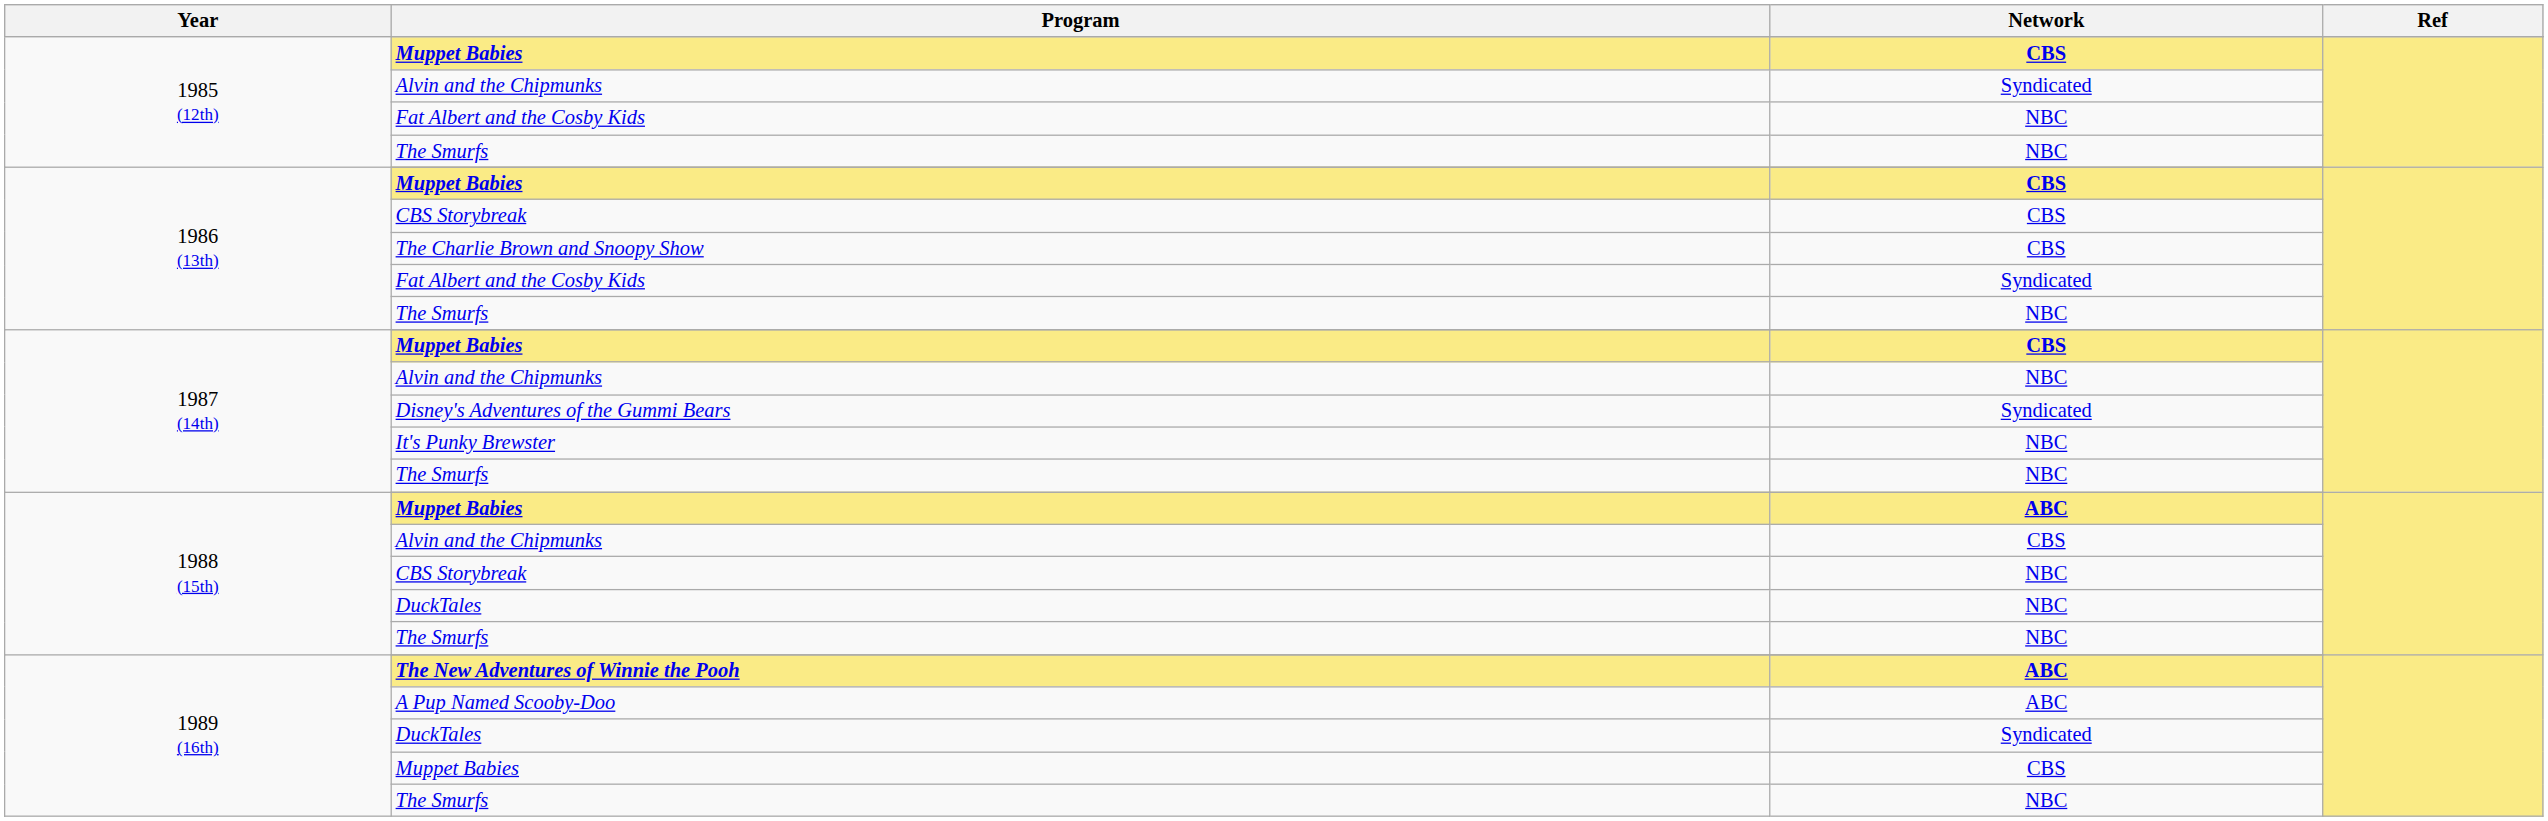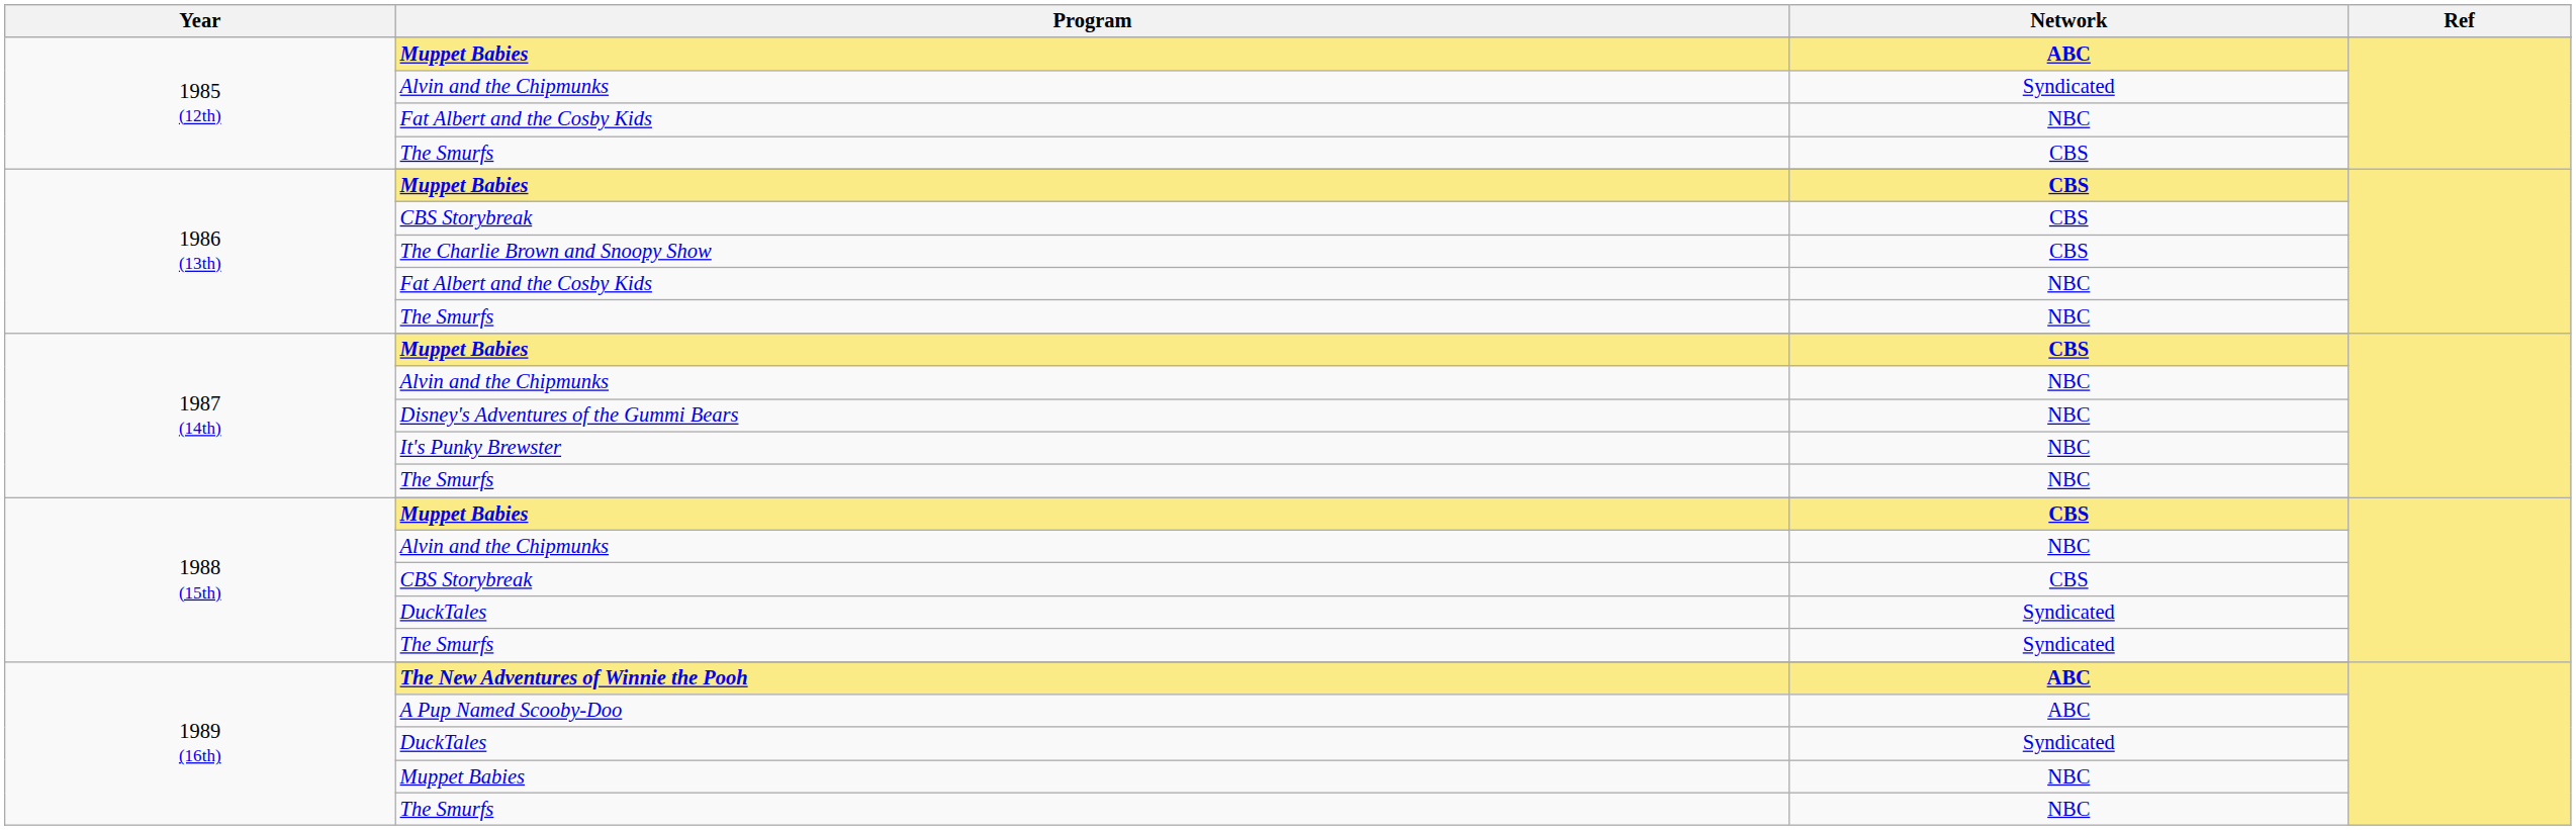1985 (12th) / Muppet Babies | Network: CBS -> ABC
1985 (12th) / The Smurfs | Network: NBC -> CBS
1986 (13th) / Fat Albert and the Cosby Kids | Network: Syndicated -> NBC
Disney's Adventures of the Gummi Bears | Network: Syndicated -> NBC
1988 (15th) / Muppet Babies | Network: ABC -> CBS
1988 (15th) / Alvin and the Chipmunks | Network: CBS -> NBC
1988 (15th) / CBS Storybreak | Network: NBC -> CBS
1988 (15th) / DuckTales | Network: NBC -> Syndicated
1988 (15th) / The Smurfs | Network: NBC -> Syndicated
1989 (16th) / Muppet Babies | Network: CBS -> NBC
